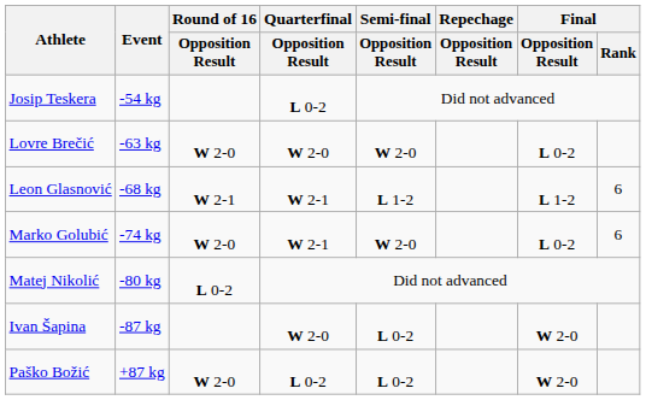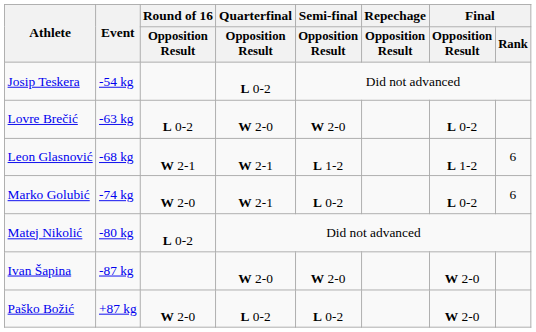Lovre Brečić | Round of 16 / Opposition Result: W 2-0 -> L 0-2
Marko Golubić | Semi-final / Opposition Result: W 2-0 -> L 0-2
Ivan Šapina | Semi-final / Opposition Result: L 0-2 -> W 2-0
